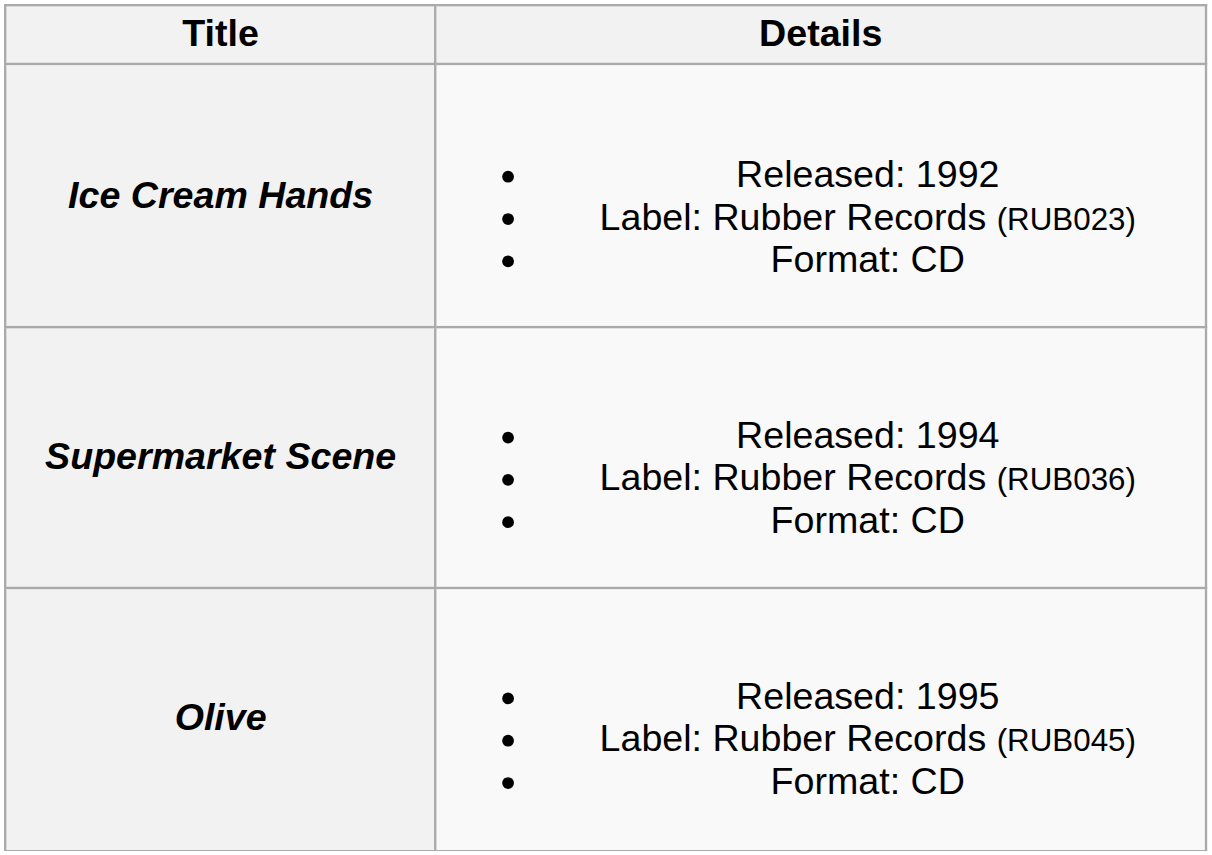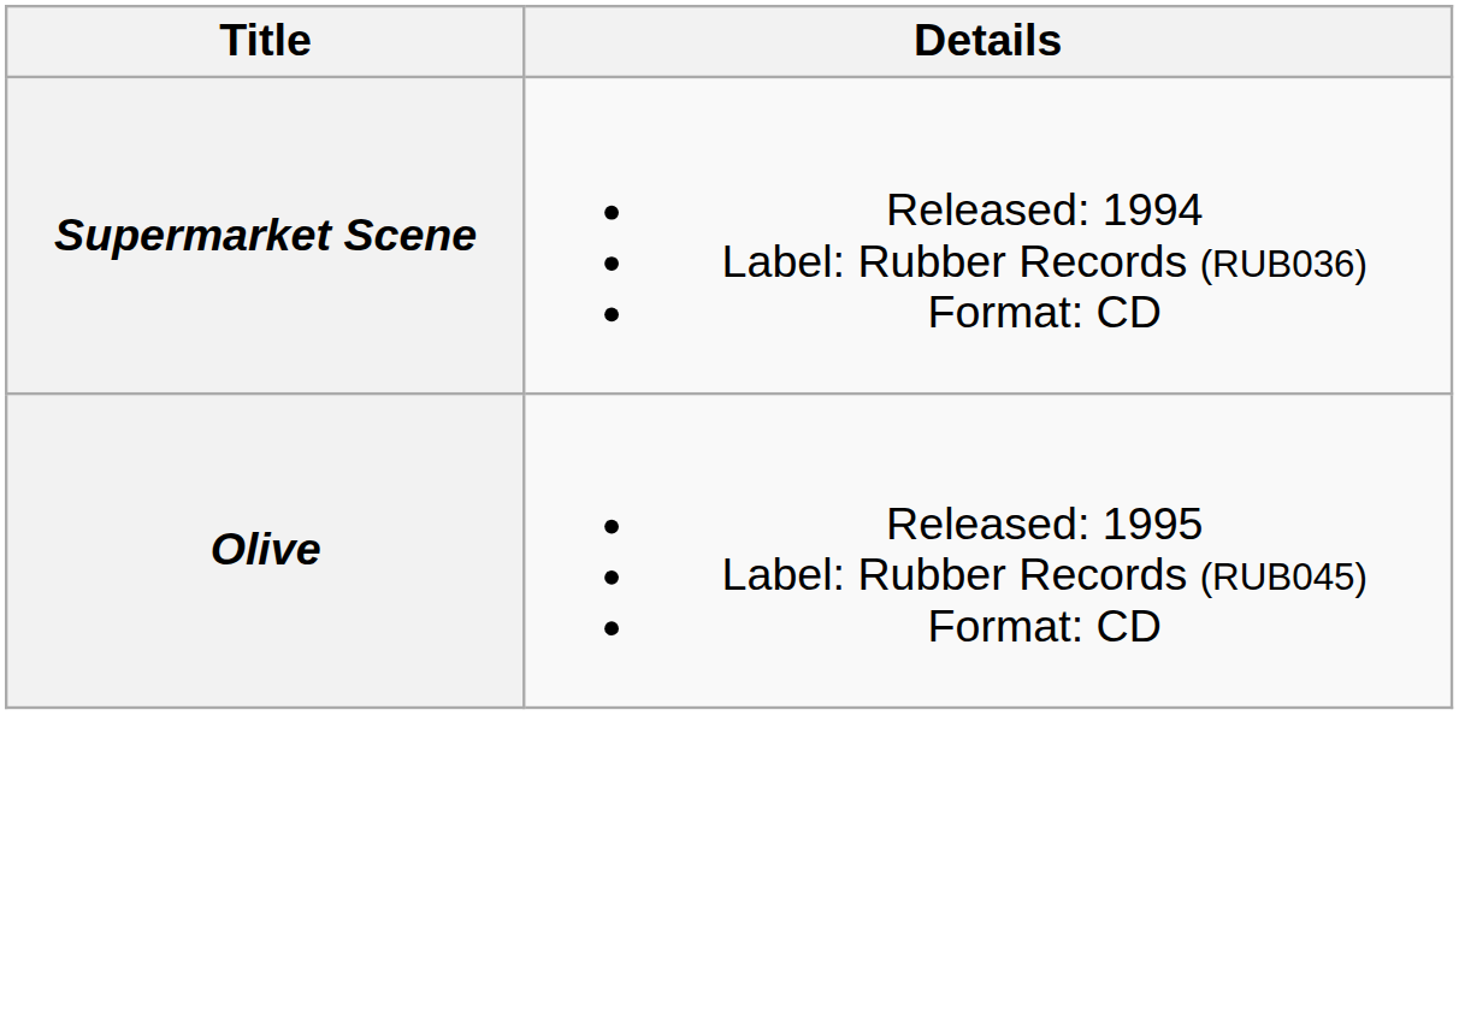- row: Ice Cream Hands | Released: 1992 Label: Rubber Records (RUB023) Format: CD
